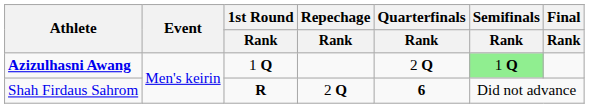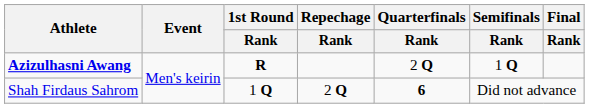Azizulhasni Awang | 1st Round / Rank: 1 Q -> R
Azizulhasni Awang | Semifinals / Rank: lightgreen background -> no background
Shah Firdaus Sahrom | 1st Round / Rank: R -> 1 Q
